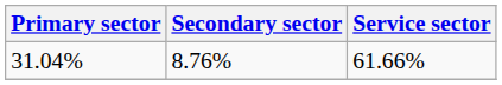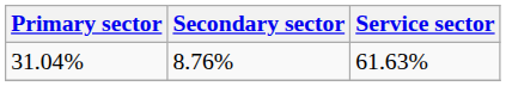31.04% | Service sector: 61.66% -> 61.63%
